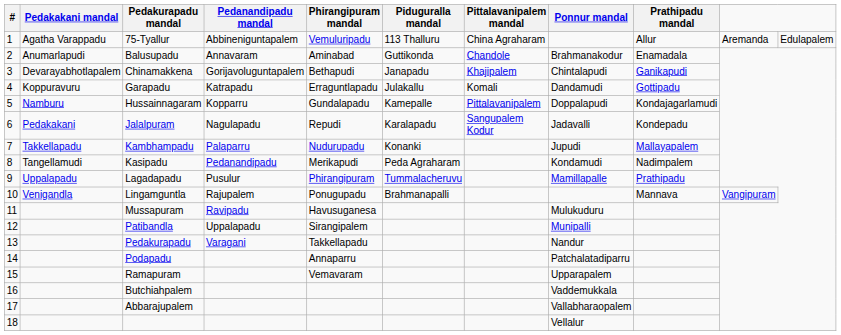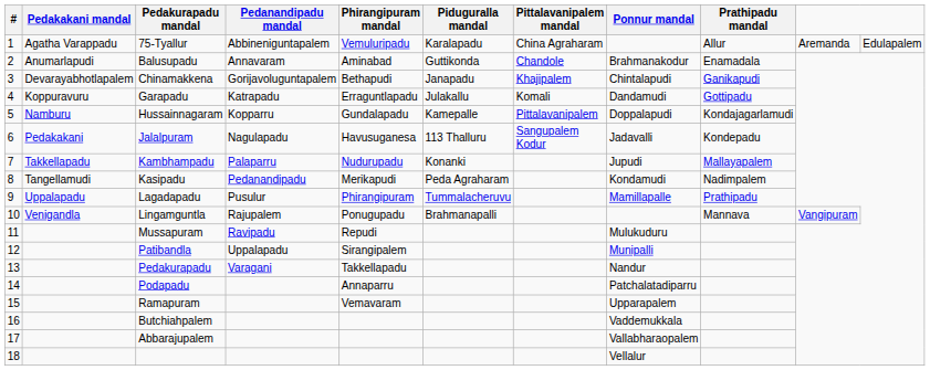75-Tyallur | Piduguralla mandal: 113 Thalluru -> Karalapadu
Jalalpuram | Phirangipuram mandal: Repudi -> Havusuganesa
Jalalpuram | Piduguralla mandal: Karalapadu -> 113 Thalluru
Mussapuram | Phirangipuram mandal: Havusuganesa -> Repudi
